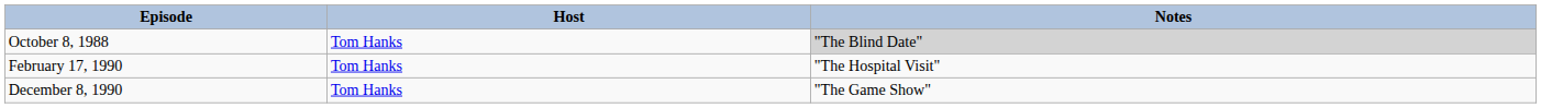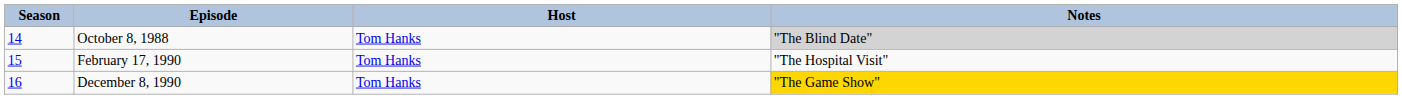+ column: Season | 14 | 15 | 16
December 8, 1990 | Notes: no background -> gold background
